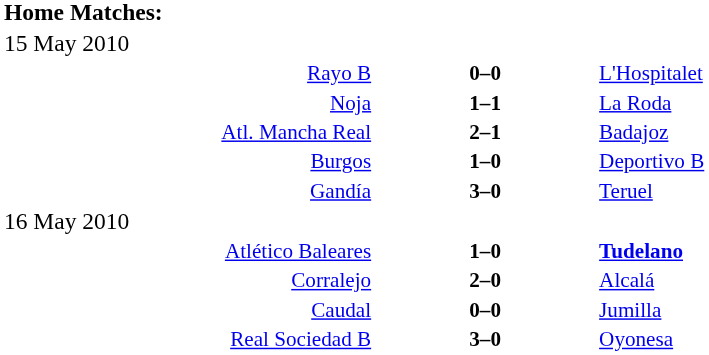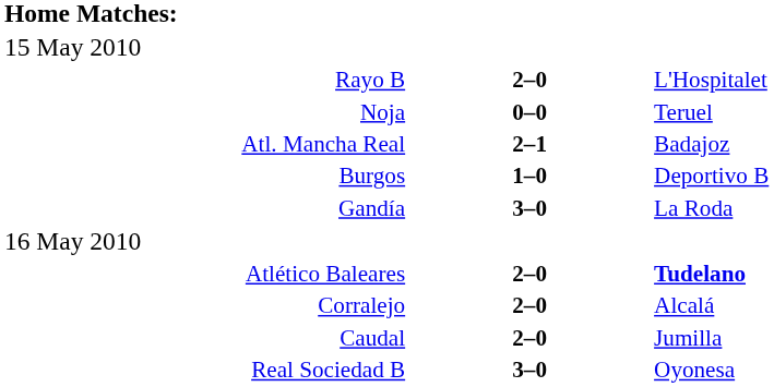Rayo B | column 2: 0–0 -> 2–0
Noja | column 2: 1–1 -> 0–0
Noja | column 3: La Roda -> Teruel
Gandía | column 3: Teruel -> La Roda
Atlético Baleares | column 2: 1–0 -> 2–0
Caudal | column 2: 0–0 -> 2–0
